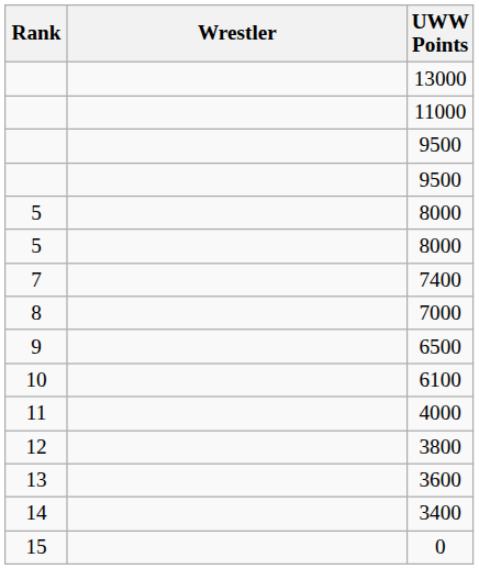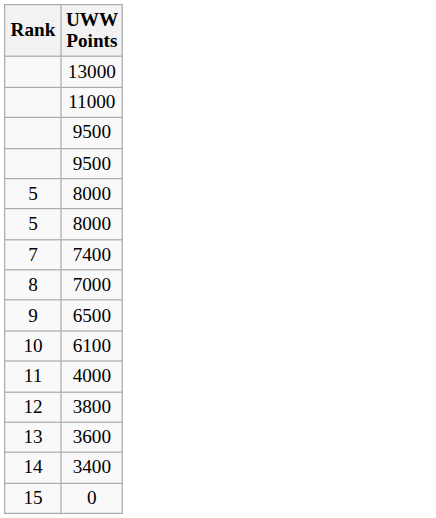- column: Wrestler
